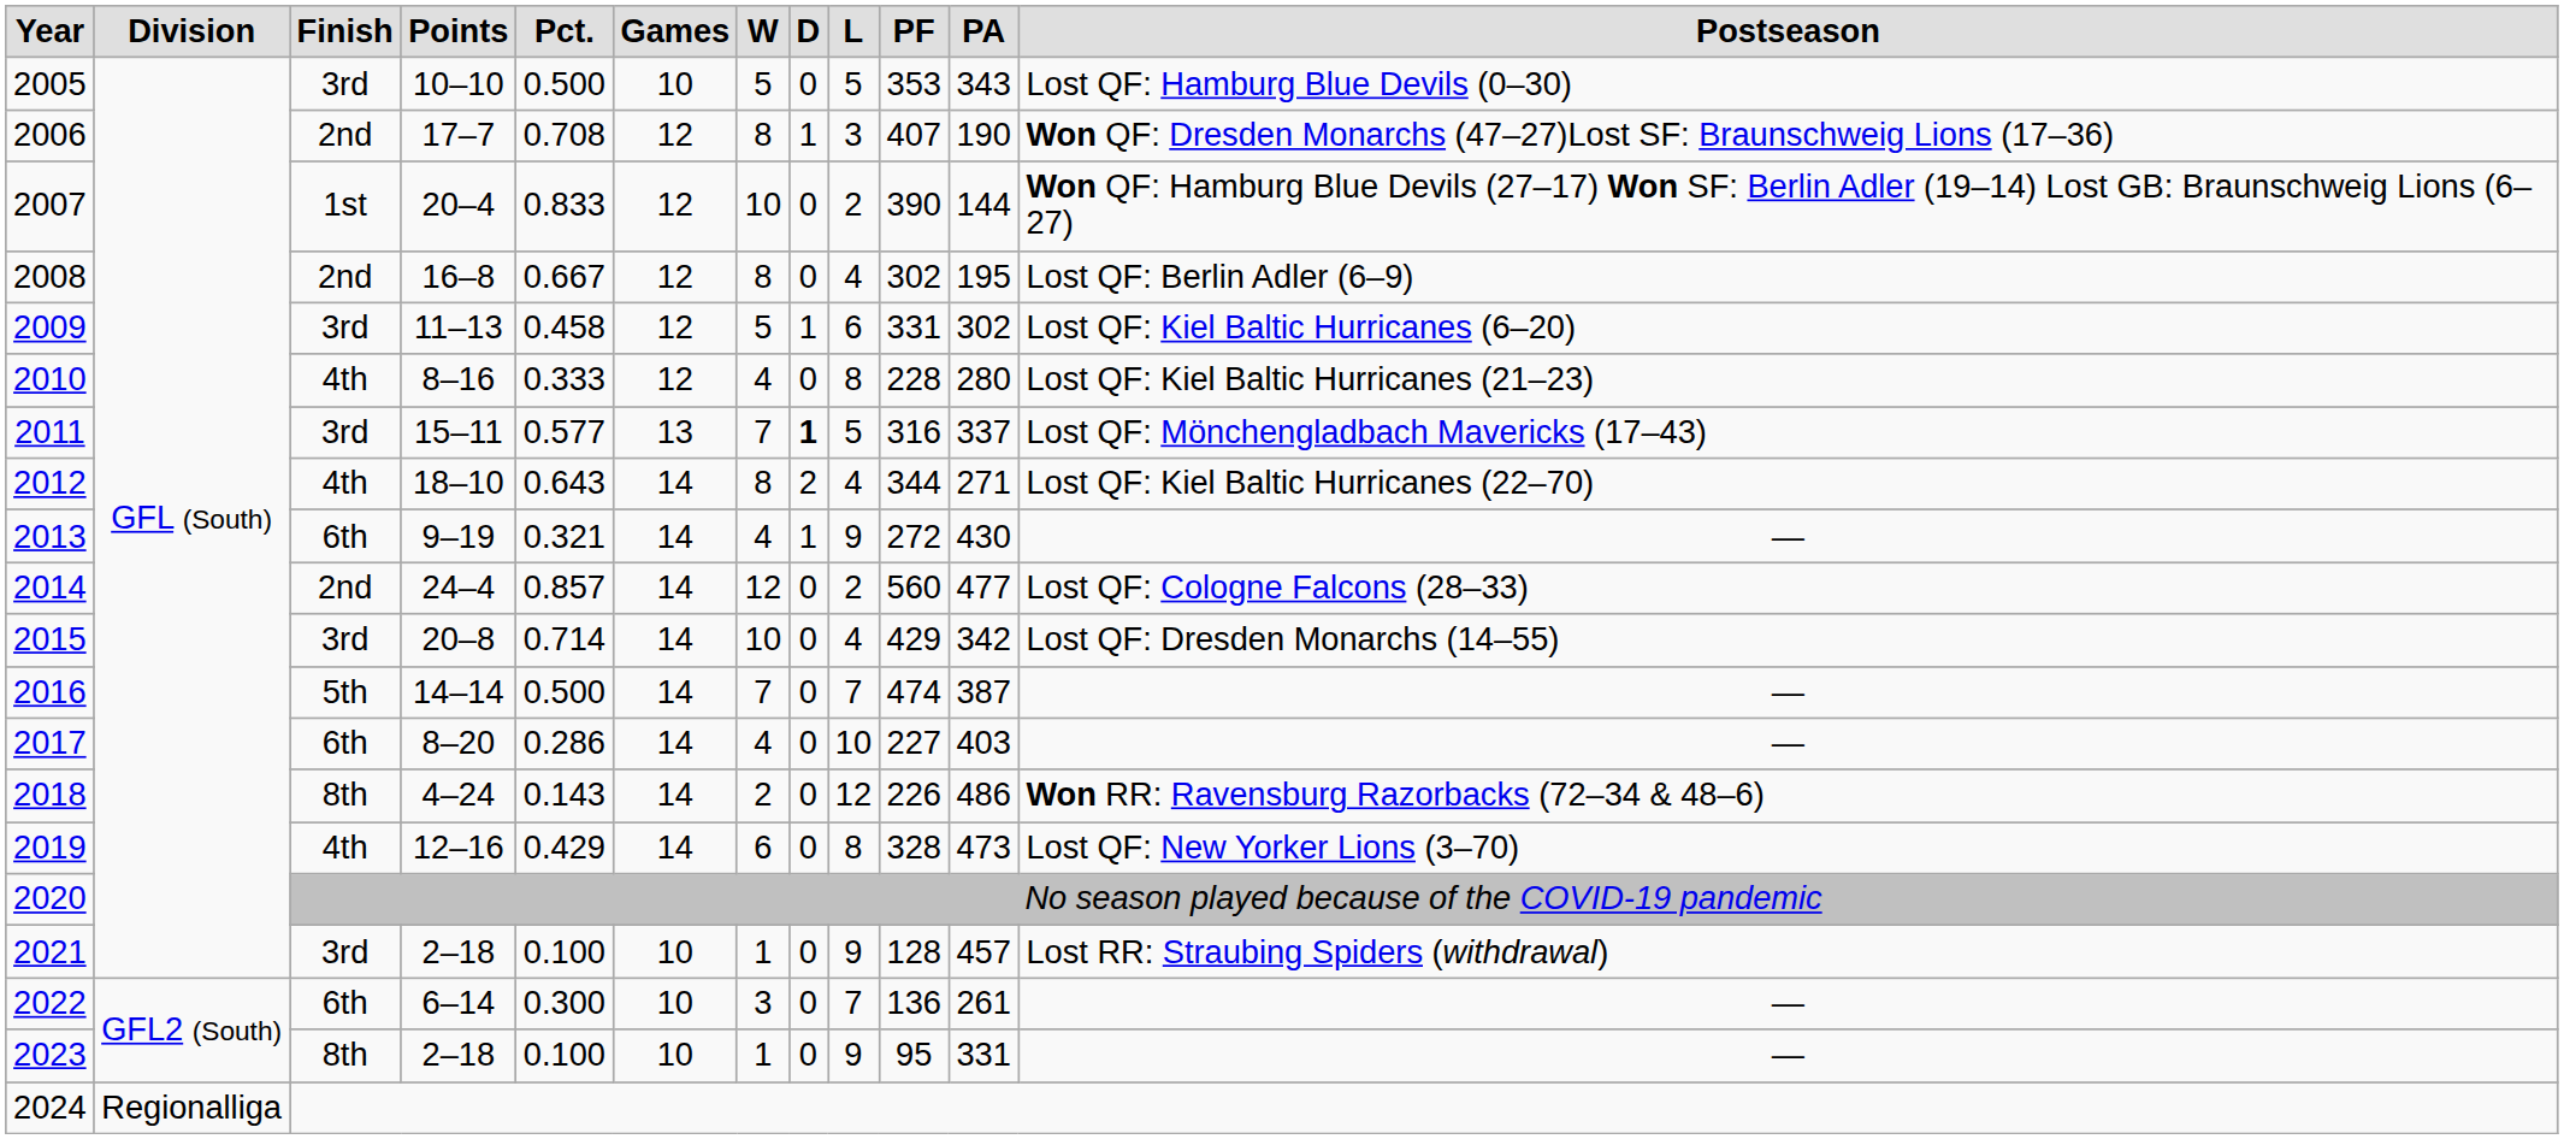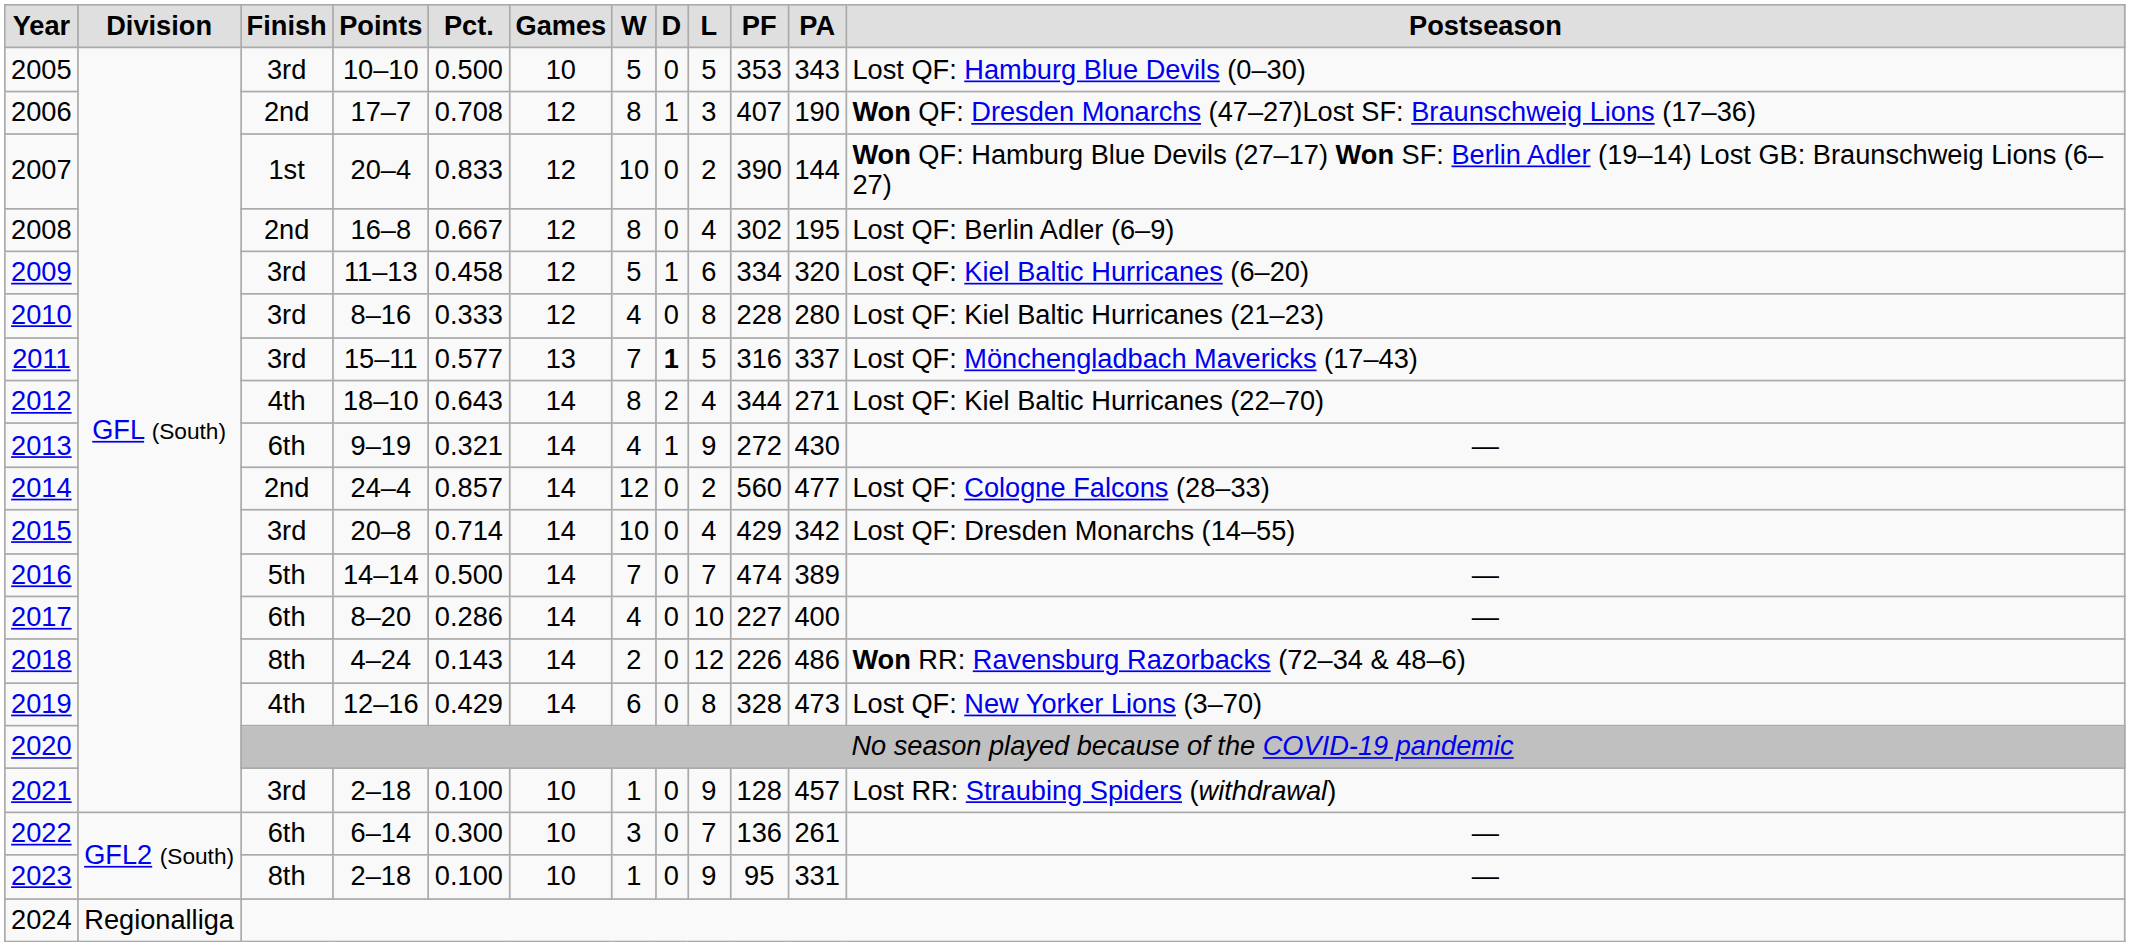2009 | column 10: 331 -> 334
2009 | column 11: 302 -> 320
2010 | column 3: 4th -> 3rd
2016 | column 11: 387 -> 389
2017 | column 11: 403 -> 400
